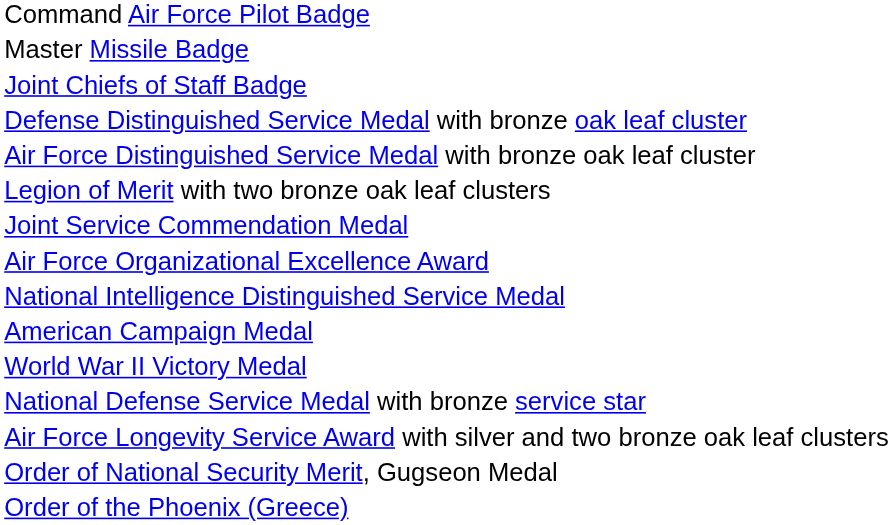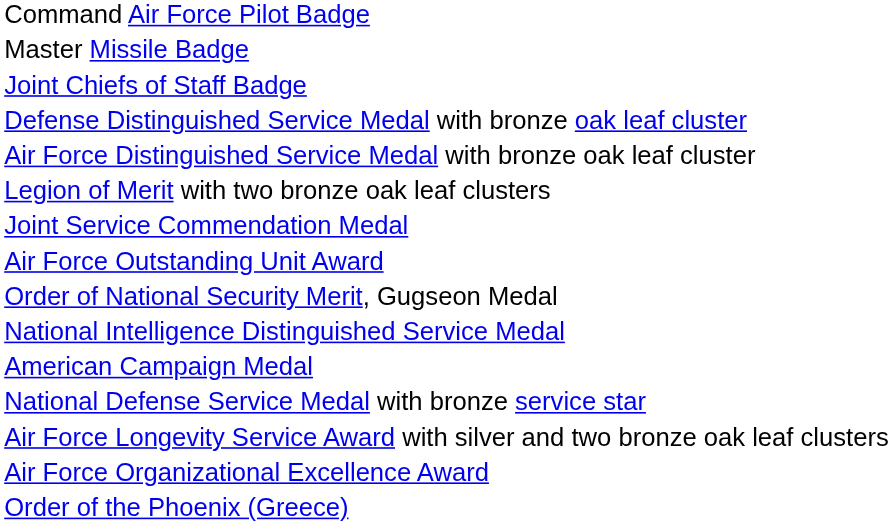+ row: Air Force Outstanding Unit Award
rows swapped: Air Force Organizational Excellence Award <-> Order of National Security Merit, Gugseon Medal
- row: World War II Victory Medal
